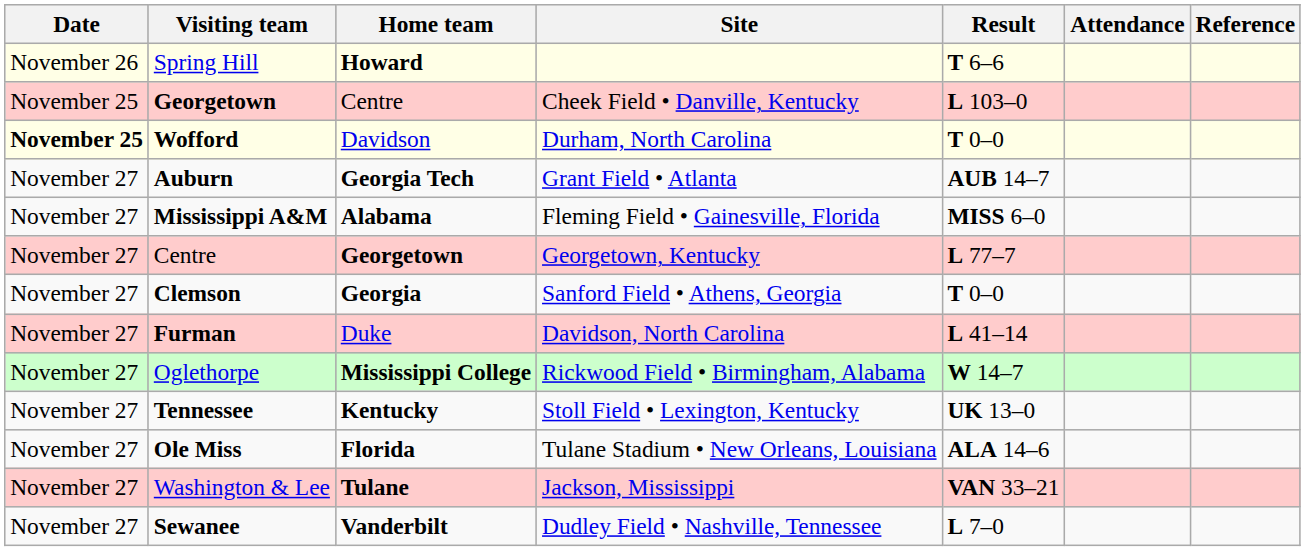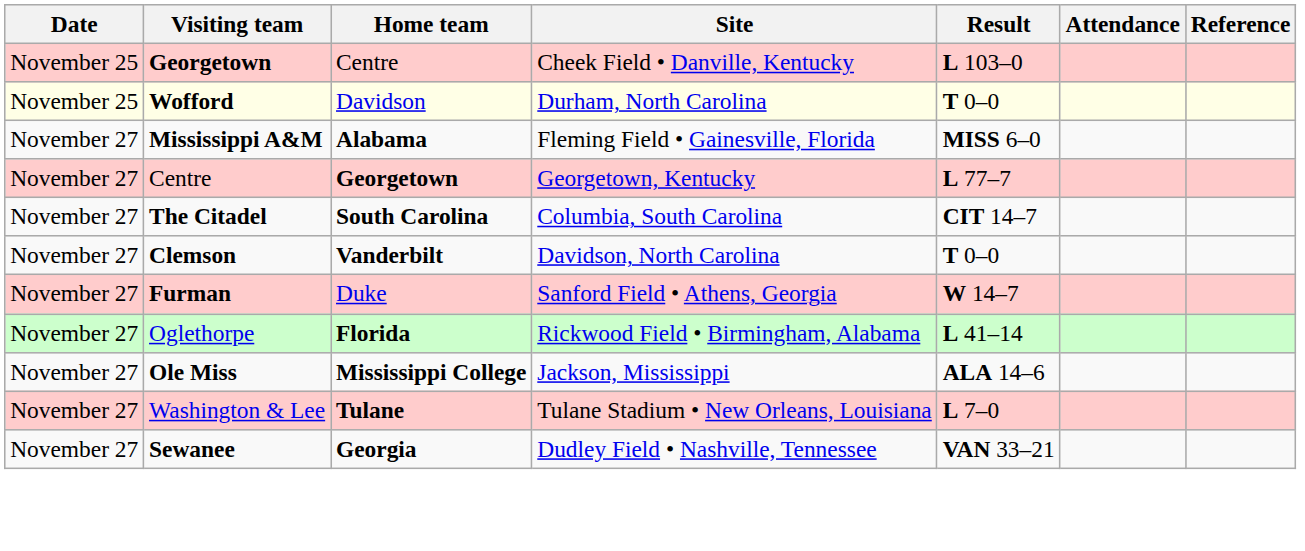- row: November 26 | Spring Hill | Howard | T 6–6
Wofford | Date: bold -> normal
- row: November 27 | Auburn | Georgia Tech | Grant Field • Atlanta | AUB 14–7
+ row: November 27 | The Citadel | South Carolina | Columbia, South Carolina | CIT 14–7
Clemson | Home team: Georgia -> Vanderbilt
Clemson | Site: Sanford Field • Athens, Georgia -> Davidson, North Carolina
Furman | Site: Davidson, North Carolina -> Sanford Field • Athens, Georgia
Furman | Result: L 41–14 -> W 14–7
Oglethorpe | Home team: Mississippi College -> Florida
Oglethorpe | Result: W 14–7 -> L 41–14
- row: November 27 | Tennessee | Kentucky | Stoll Field • Lexington, Kentucky | UK 13–0
Ole Miss | Home team: Florida -> Mississippi College
Ole Miss | Site: Tulane Stadium • New Orleans, Louisiana -> Jackson, Mississippi
Washington & Lee | Site: Jackson, Mississippi -> Tulane Stadium • New Orleans, Louisiana
Washington & Lee | Result: VAN 33–21 -> L 7–0
Sewanee | Home team: Vanderbilt -> Georgia
Sewanee | Result: L 7–0 -> VAN 33–21
